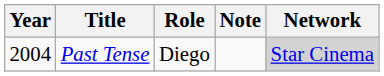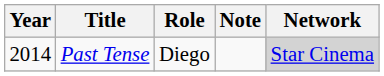Past Tense | Year: 2004 -> 2014
